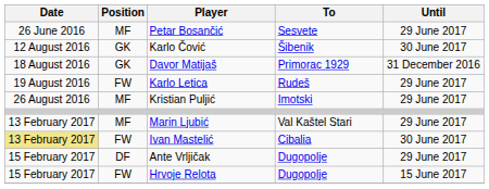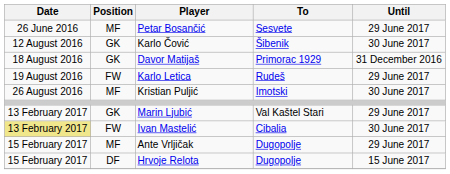Kristian Puljić | Until: 29 June 2017 -> 30 June 2017
Marin Ljubić | Position: MF -> GK
Ante Vrljičak | Position: DF -> MF
Hrvoje Relota | Position: FW -> DF
